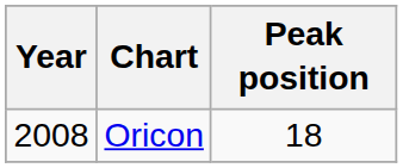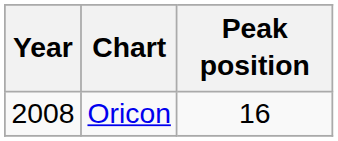Oricon | Peak position: 18 -> 16
